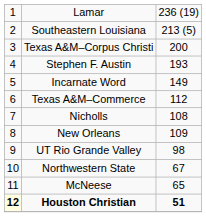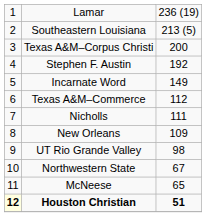Stephen F. Austin | column 3: 193 -> 192
Nicholls | column 3: 108 -> 111
